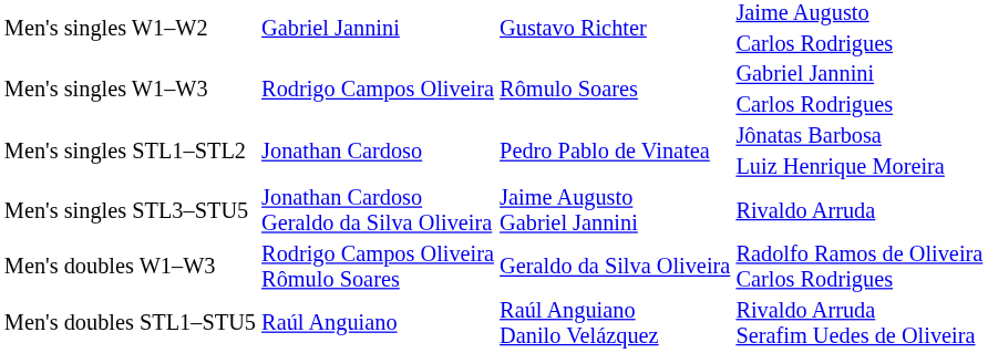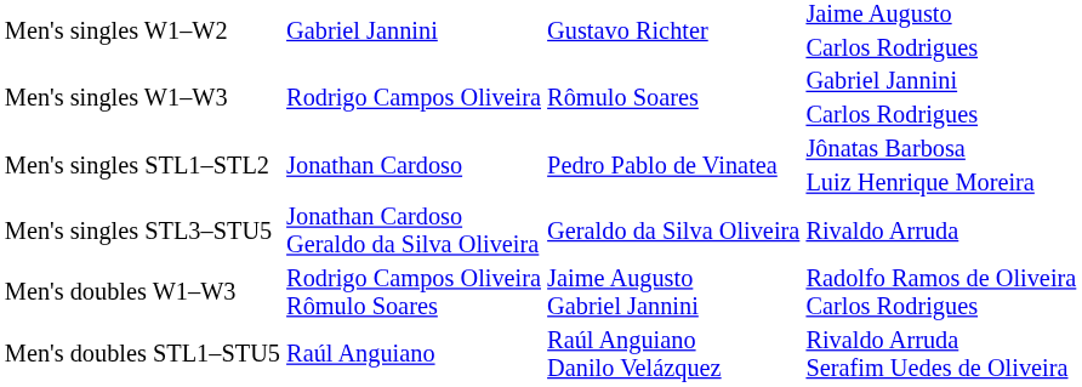Rivaldo Arruda | column 3: Jaime Augusto Gabriel Jannini -> Geraldo da Silva Oliveira
Radolfo Ramos de Oliveira Carlos Rodrigues | column 3: Geraldo da Silva Oliveira -> Jaime Augusto Gabriel Jannini
